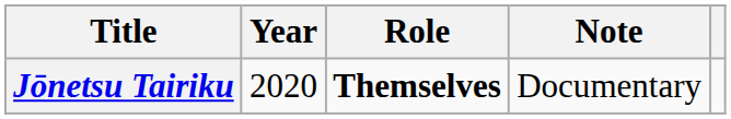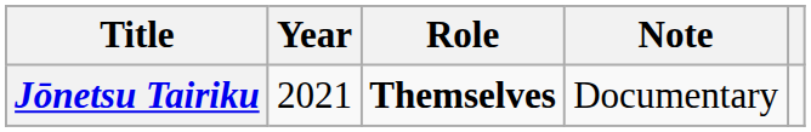Jōnetsu Tairiku | Year: 2020 -> 2021
